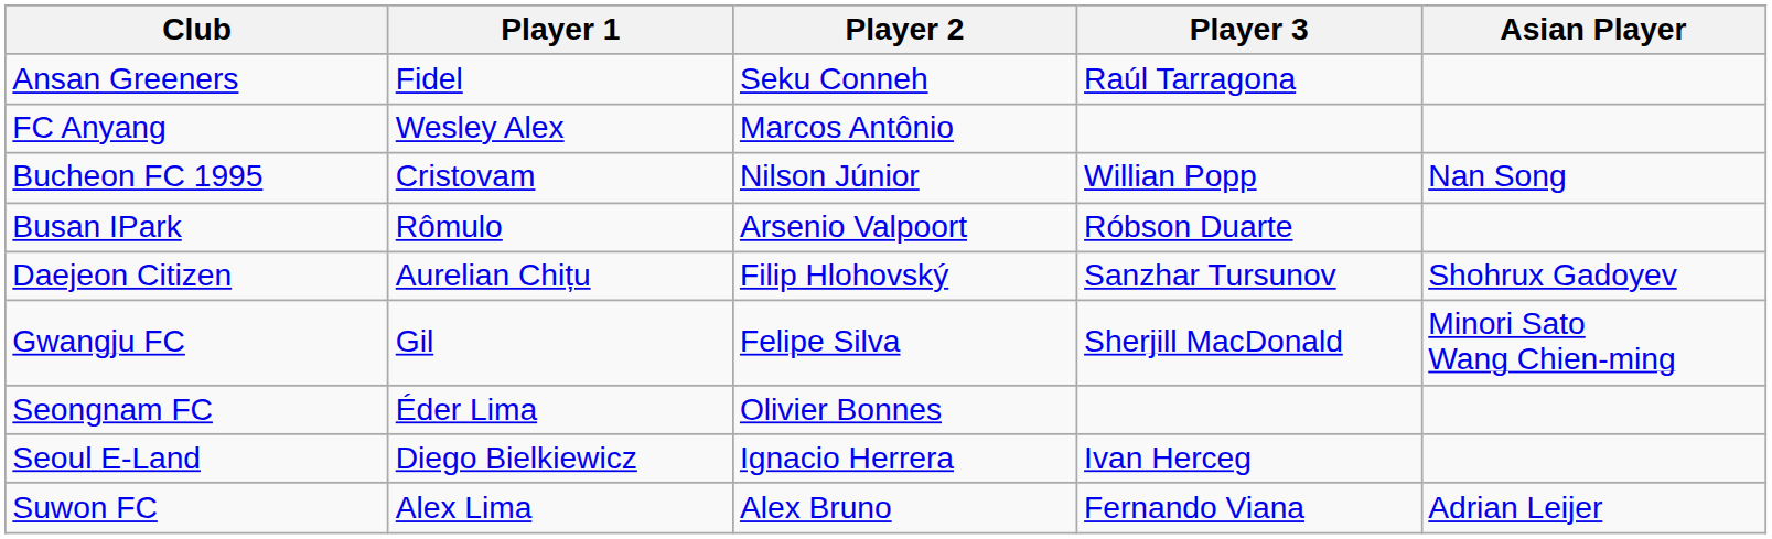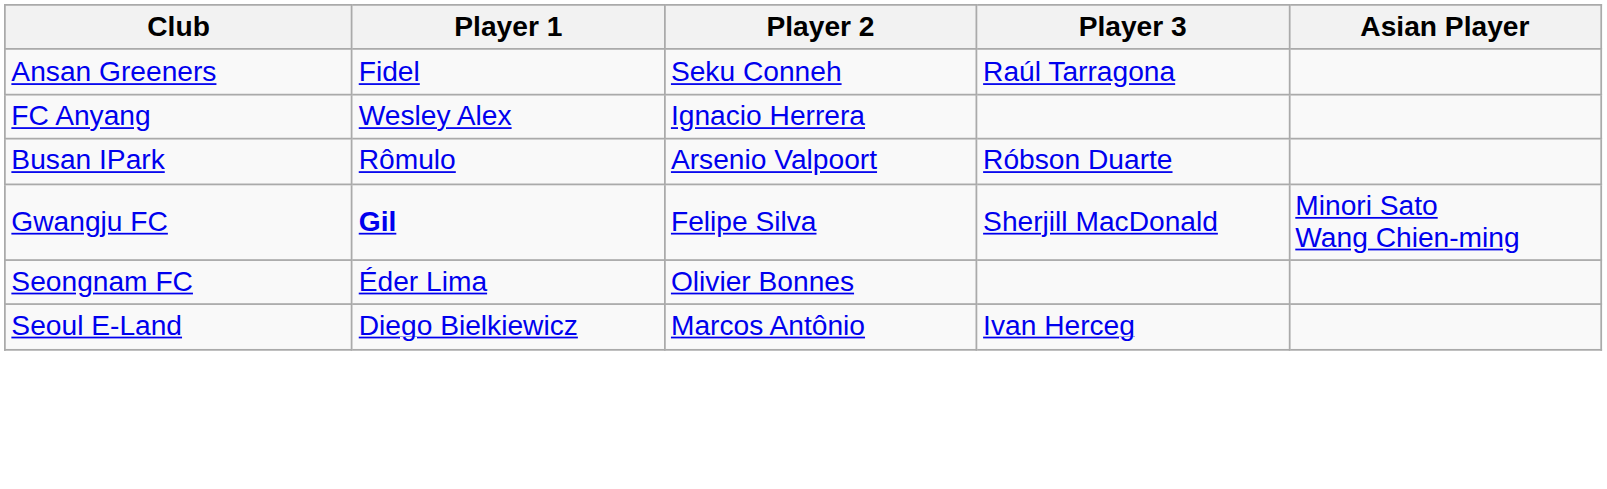FC Anyang | Player 2: Marcos Antônio -> Ignacio Herrera
- row: Bucheon FC 1995 | Cristovam | Nilson Júnior | Willian Popp | Nan Song
- row: Daejeon Citizen | Aurelian Chițu | Filip Hlohovský | Sanzhar Tursunov | Shohrux Gadoyev
Gwangju FC | Player 1: normal -> bold
Seoul E-Land | Player 2: Ignacio Herrera -> Marcos Antônio
- row: Suwon FC | Alex Lima | Alex Bruno | Fernando Viana | Adrian Leijer
